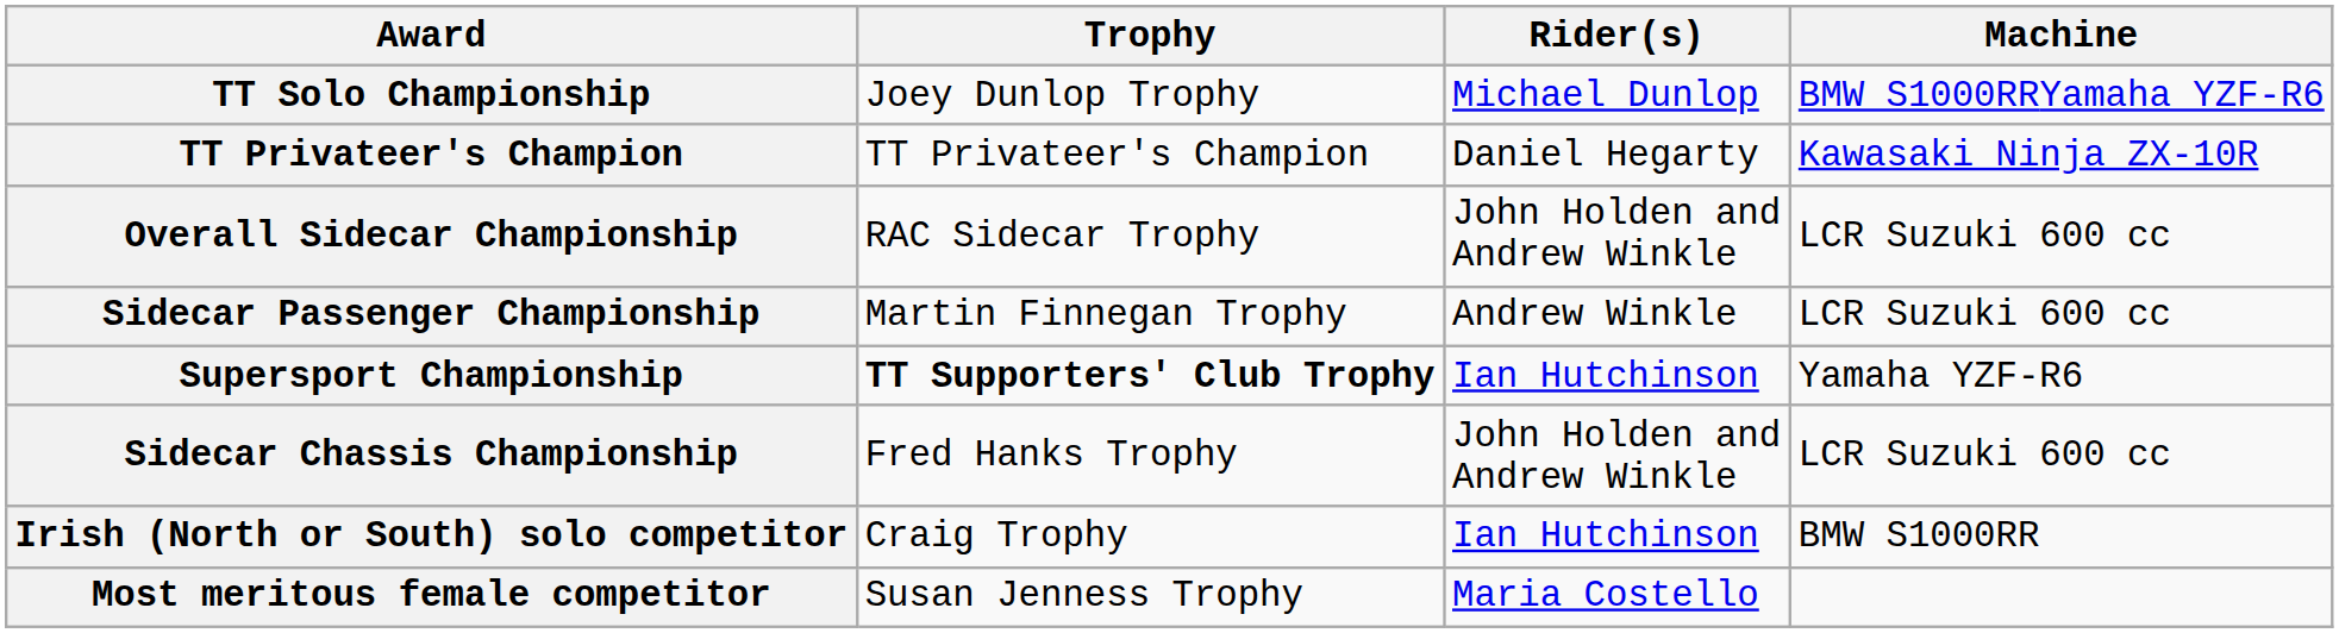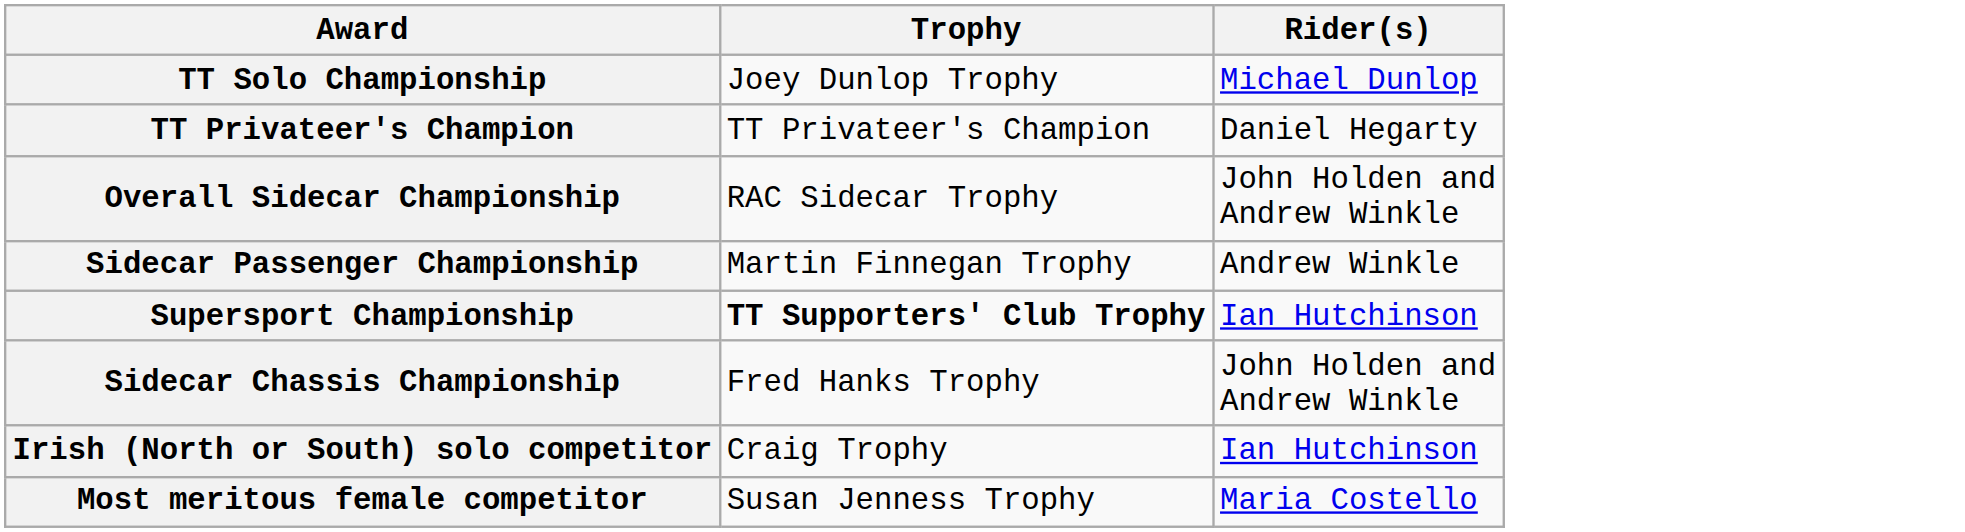- column: Machine | BMW S1000RRYamaha YZF-R6 | Kawasaki Ninja ZX-10R | LCR Suzuki 600 cc | LCR Suzuki 600 cc | Yamaha YZF-R6 | LCR Suzuki 600 cc | BMW S1000RR
